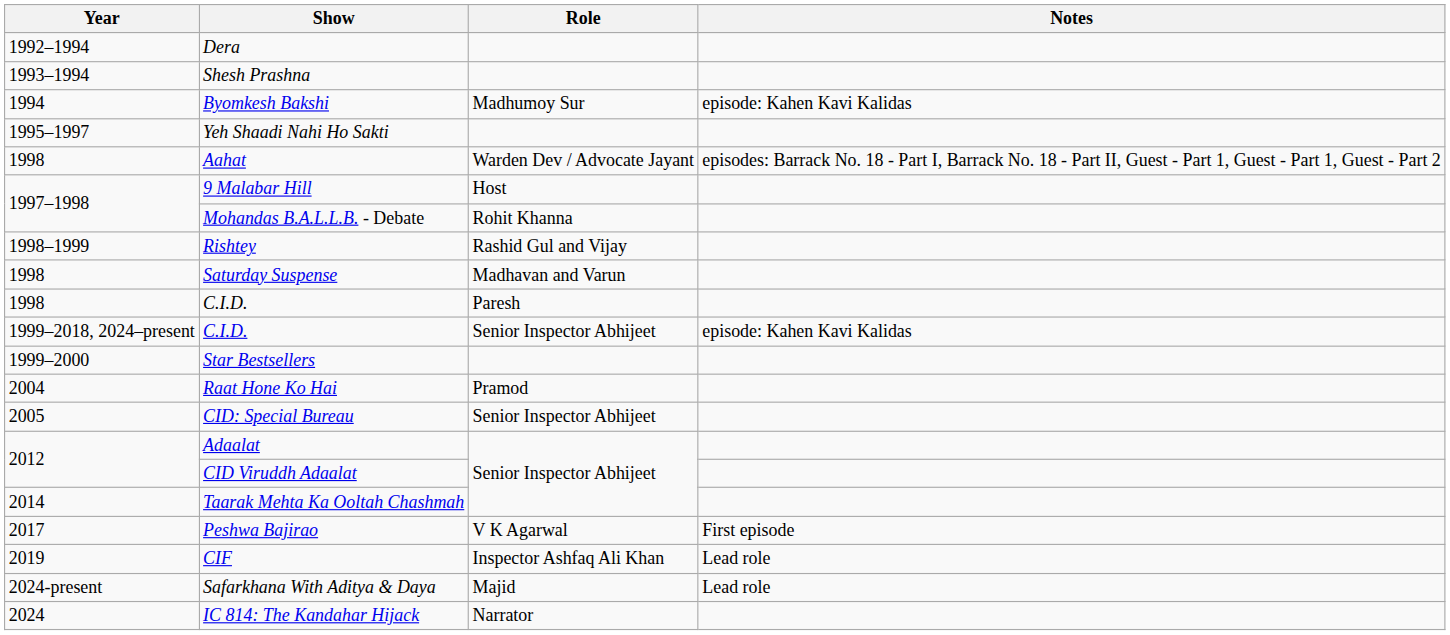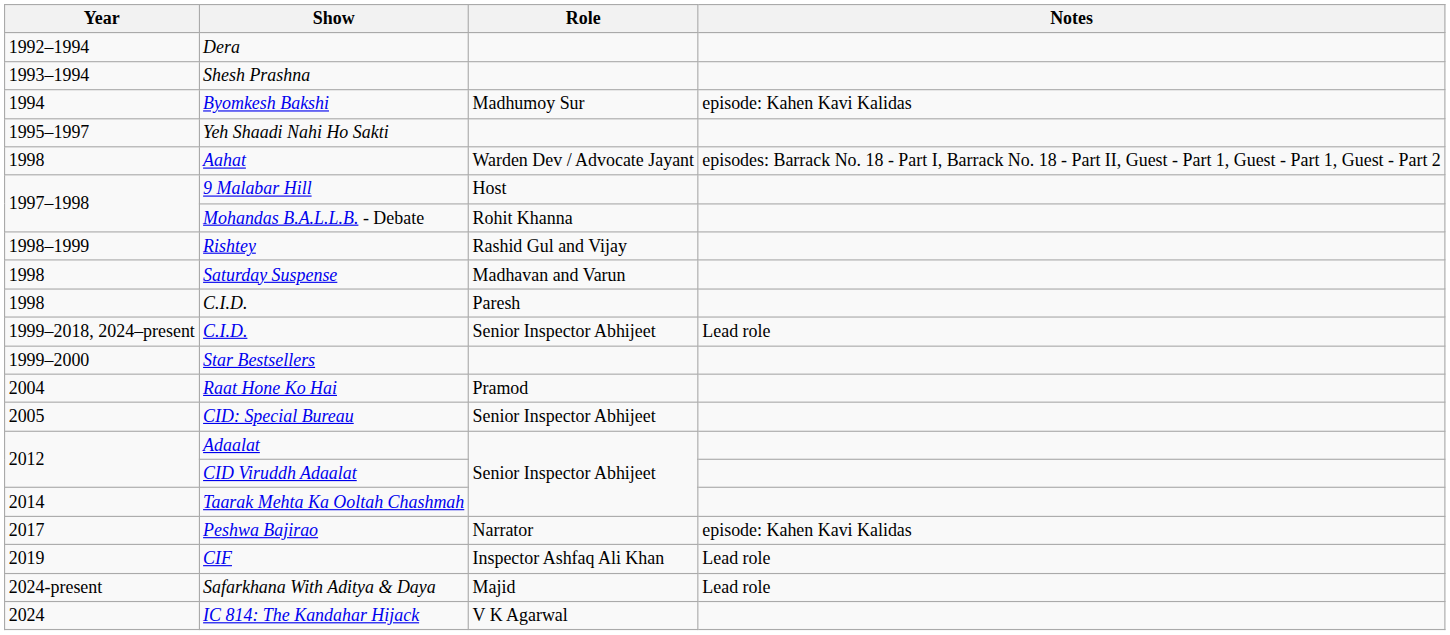1999–2018, 2024–present / C.I.D. | Notes: episode: Kahen Kavi Kalidas -> Lead role
Peshwa Bajirao | Role: V K Agarwal -> Narrator
Peshwa Bajirao | Notes: First episode -> episode: Kahen Kavi Kalidas
IC 814: The Kandahar Hijack | Role: Narrator -> V K Agarwal
